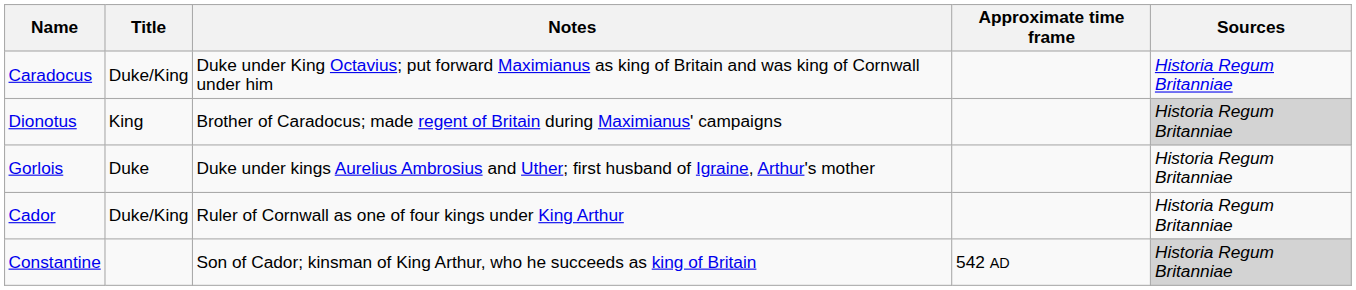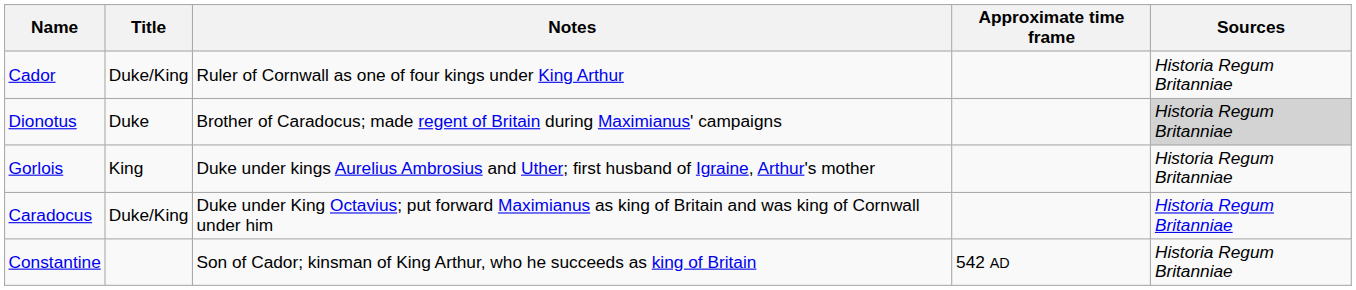rows swapped: Caradocus <-> Cador
Dionotus | Title: King -> Duke
Gorlois | Title: Duke -> King
Constantine | Sources: lightgrey background -> no background
